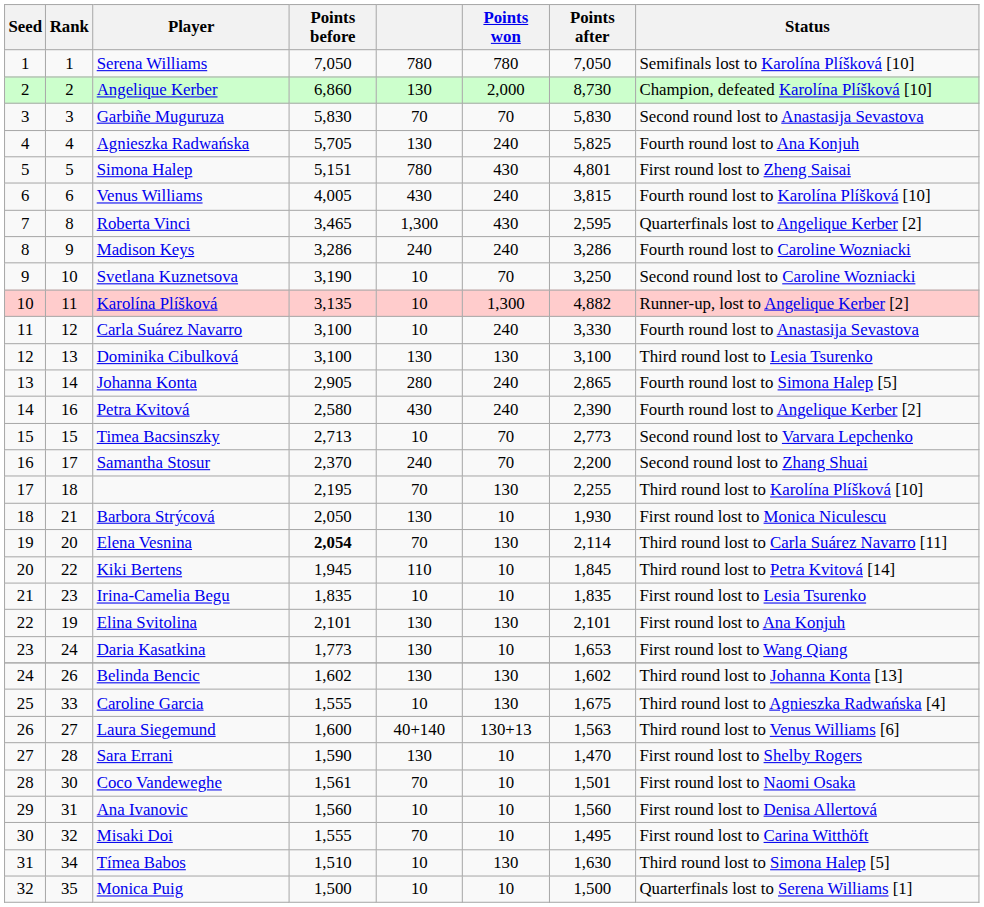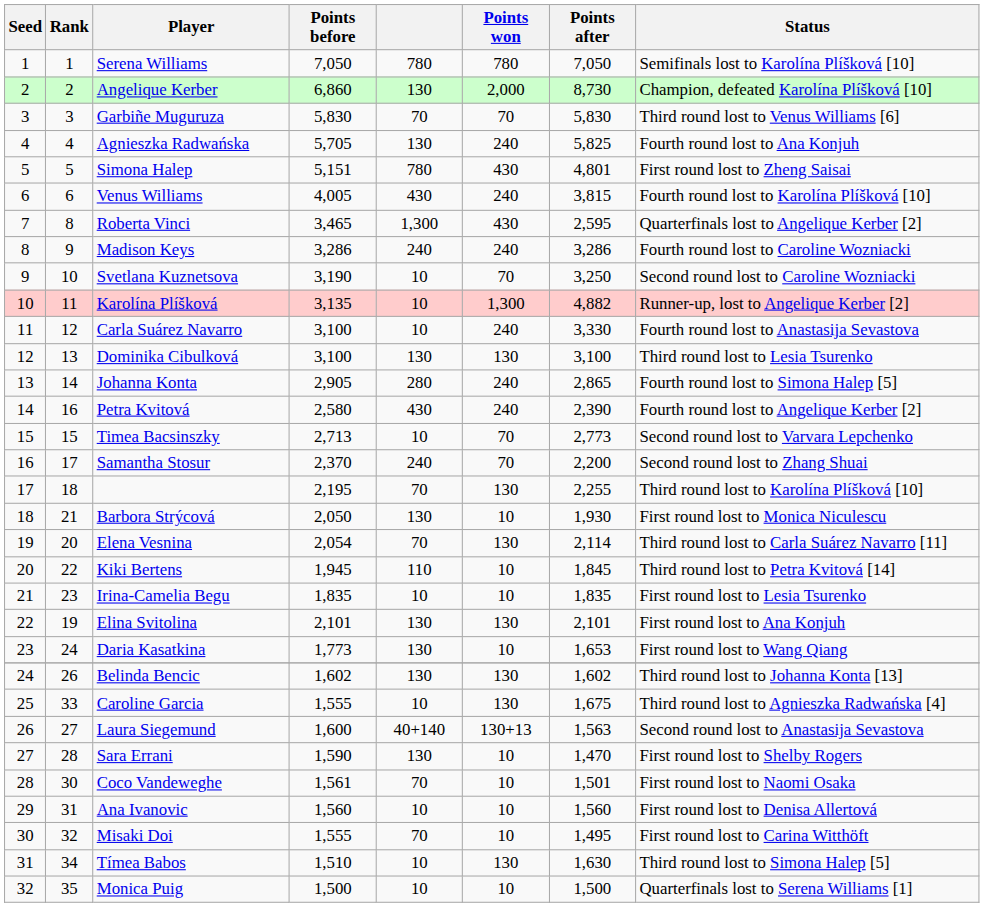Garbiñe Muguruza | Status: Second round lost to Anastasija Sevastova -> Third round lost to Venus Williams [6]
Elena Vesnina | Points before: bold -> normal
Laura Siegemund | Status: Third round lost to Venus Williams [6] -> Second round lost to Anastasija Sevastova
